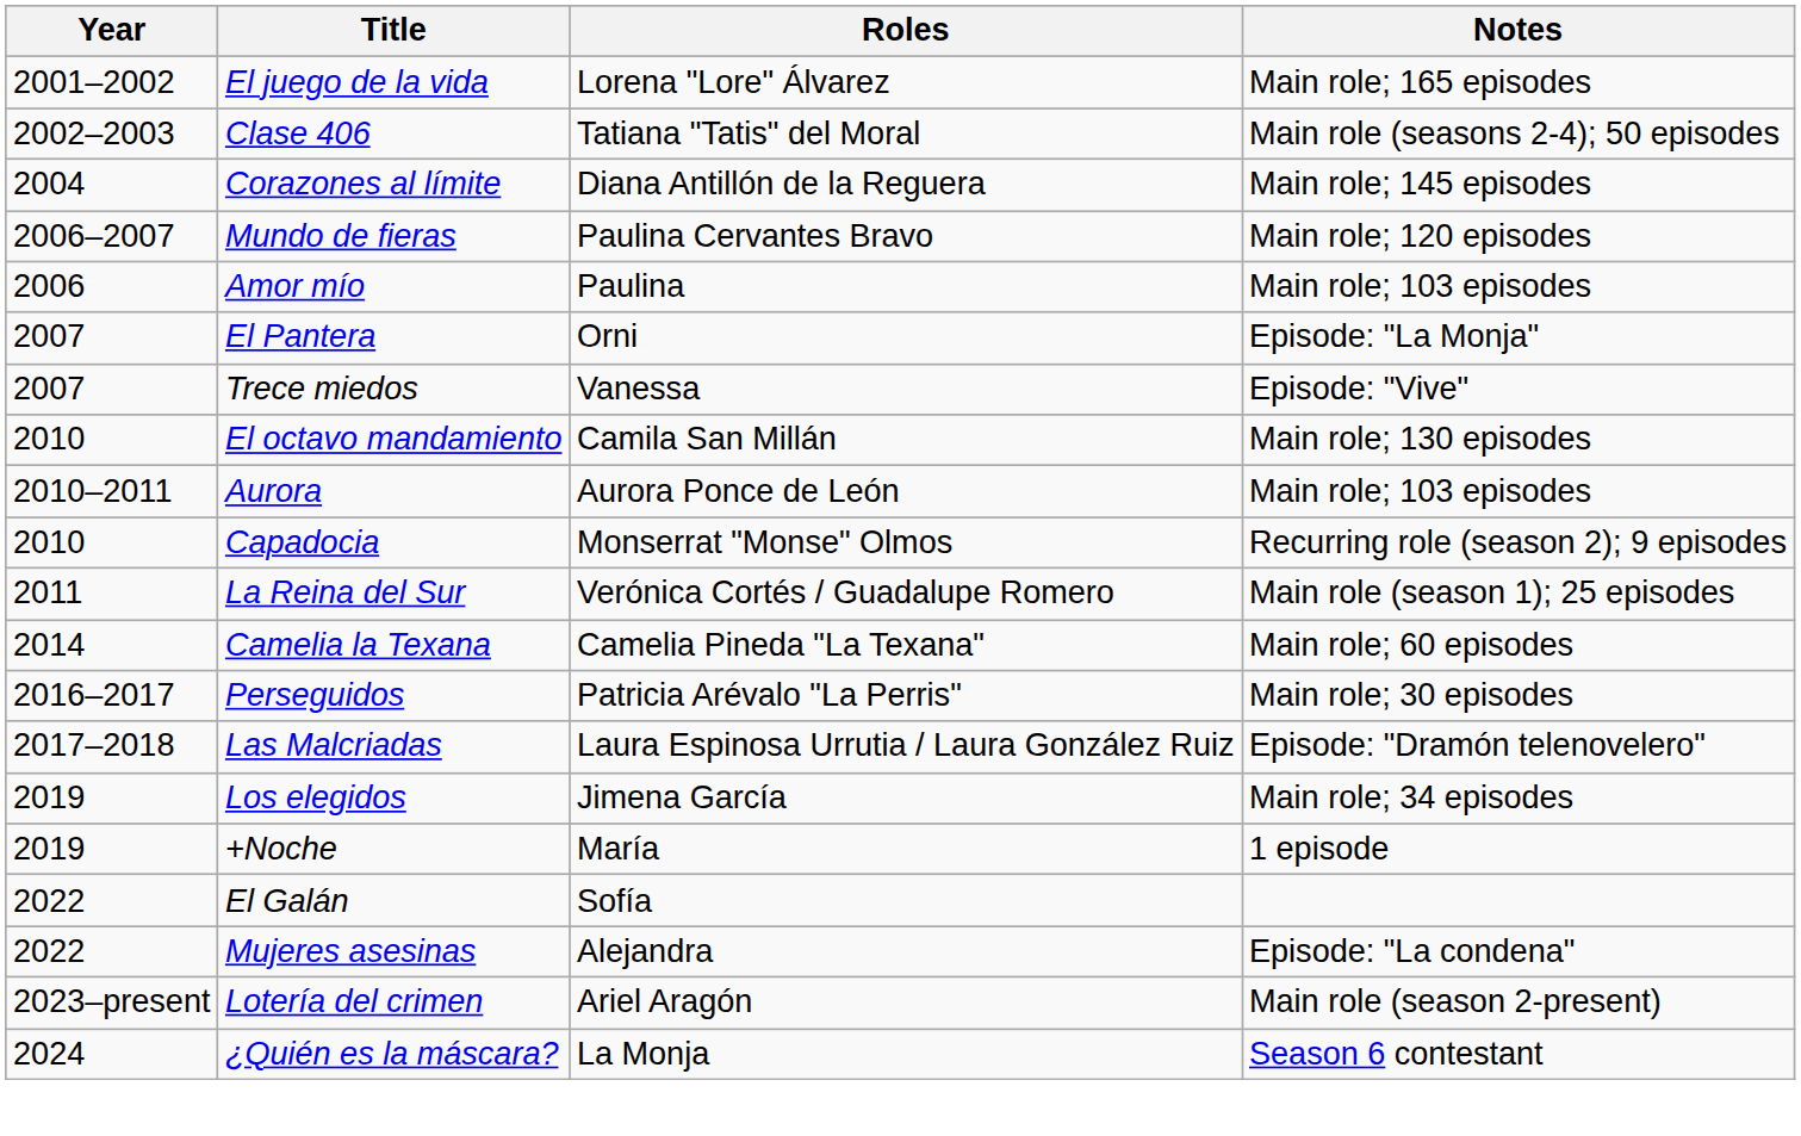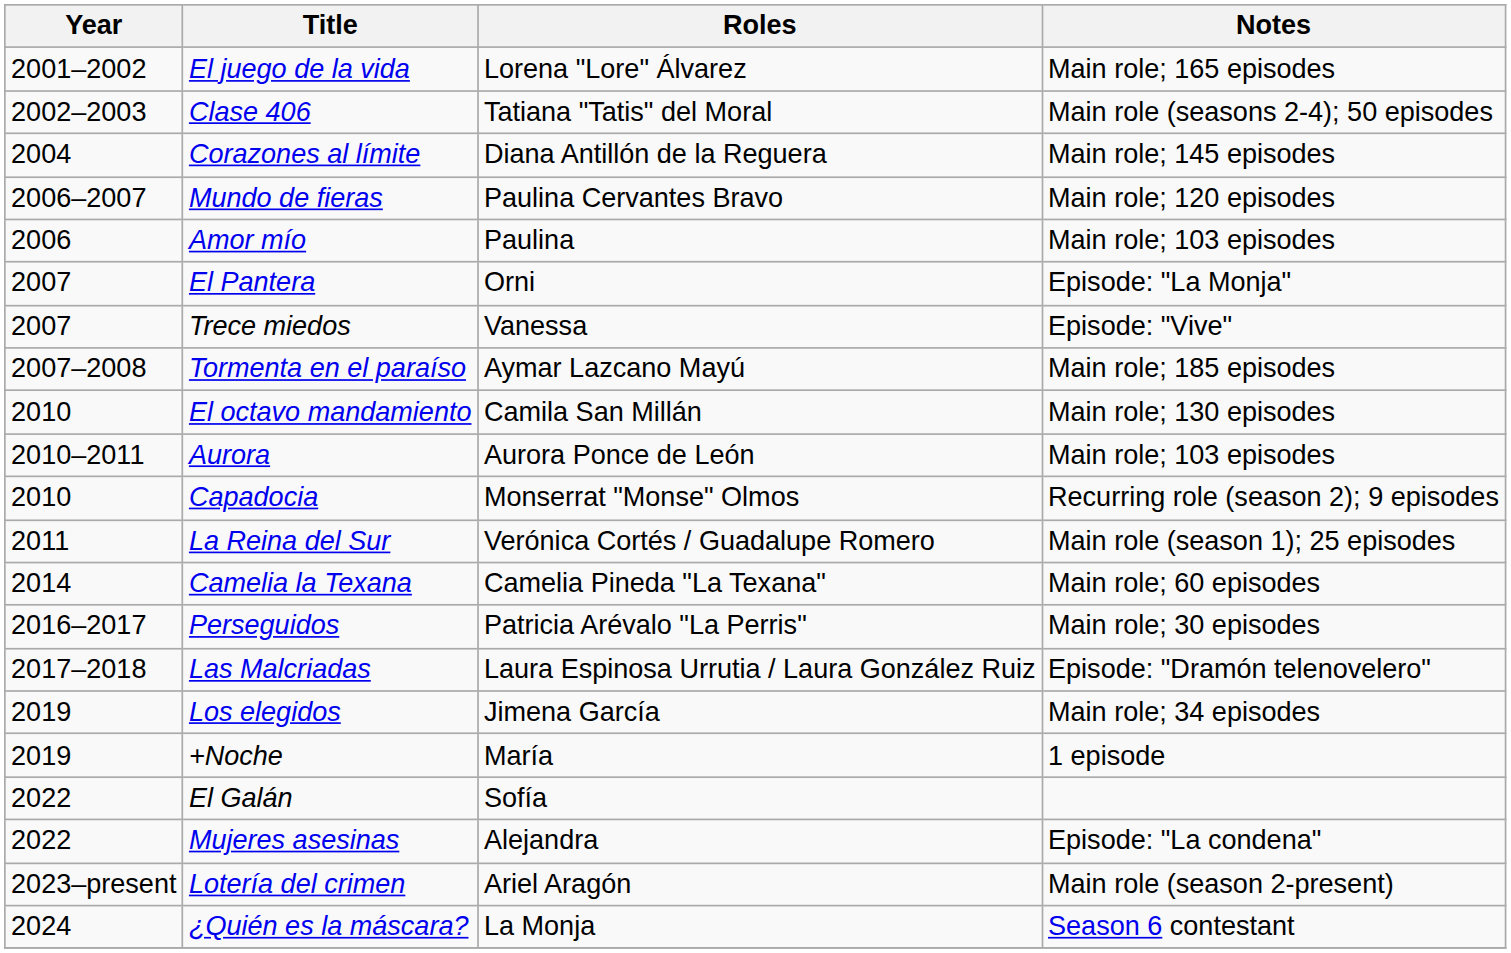+ row: 2007–2008 | Tormenta en el paraíso | Aymar Lazcano Mayú | Main role; 185 episodes
